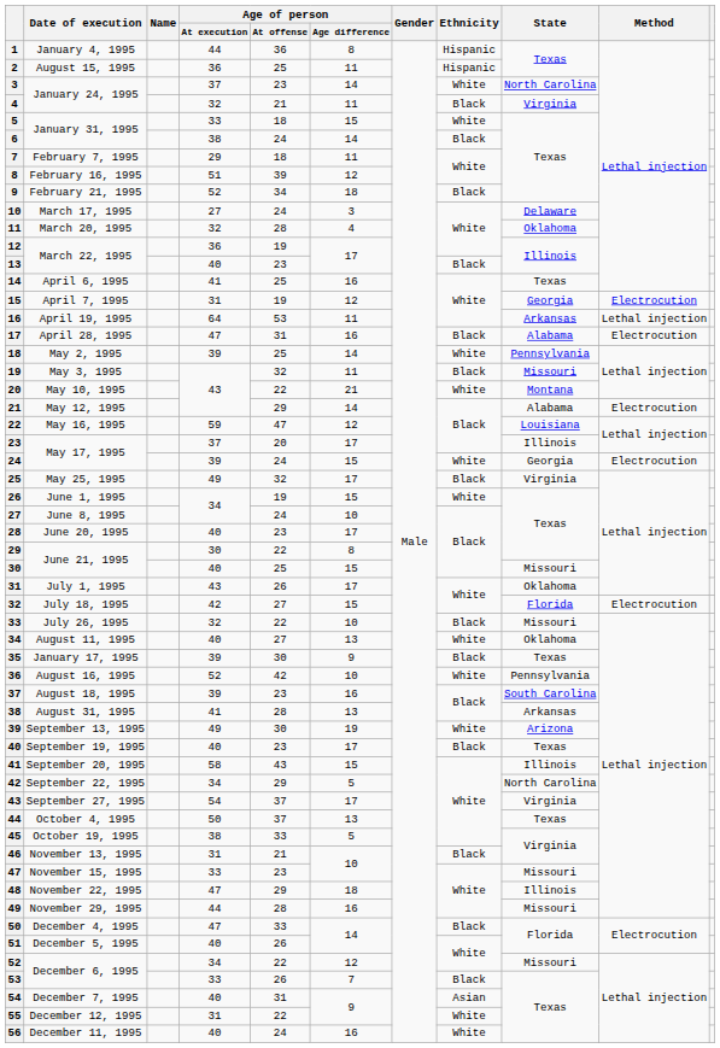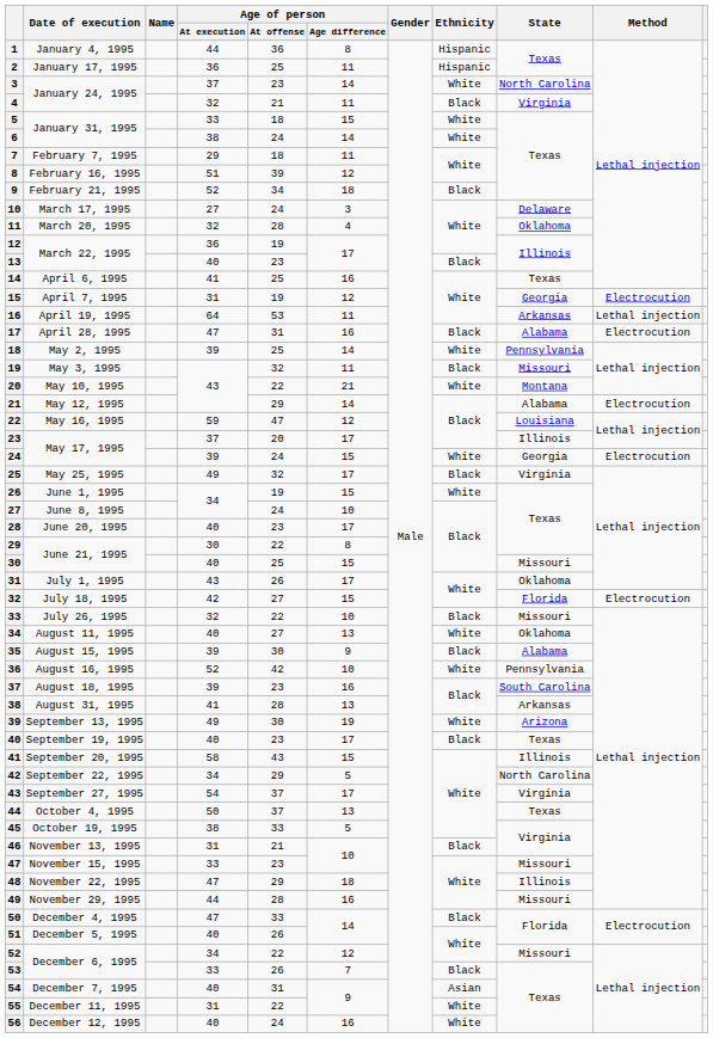2 | Date of execution: August 15, 1995 -> January 17, 1995
6 | Ethnicity: Black -> White
35 | Date of execution: January 17, 1995 -> August 15, 1995
35 | State: Texas -> Alabama
55 | Date of execution: December 12, 1995 -> December 11, 1995
56 | Date of execution: December 11, 1995 -> December 12, 1995
